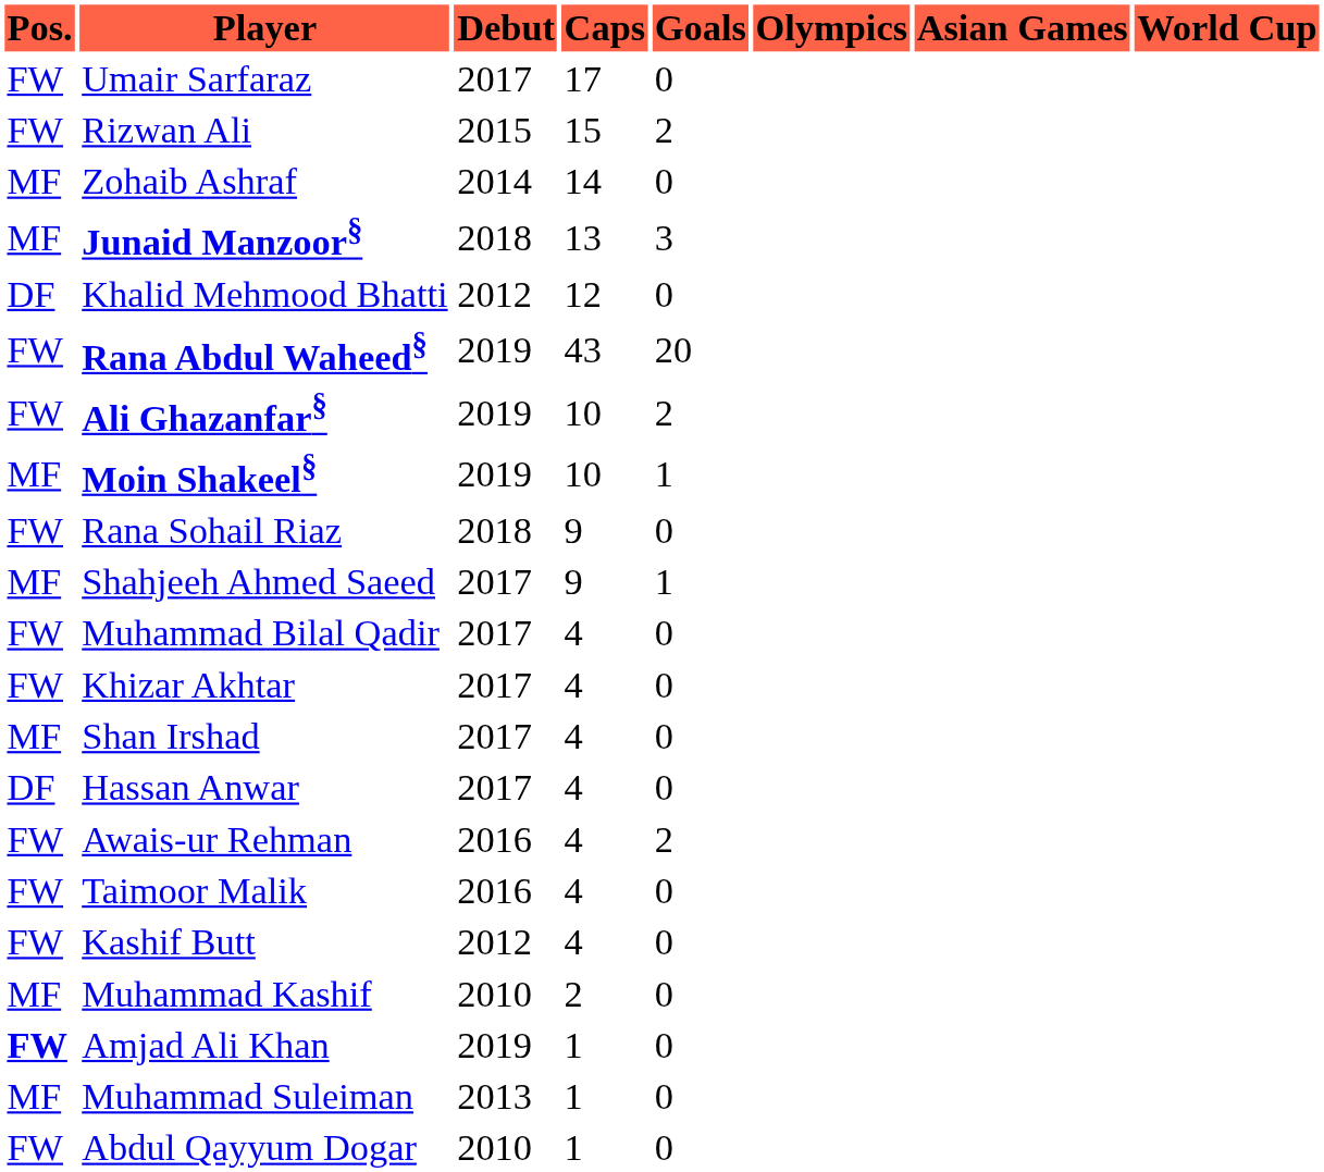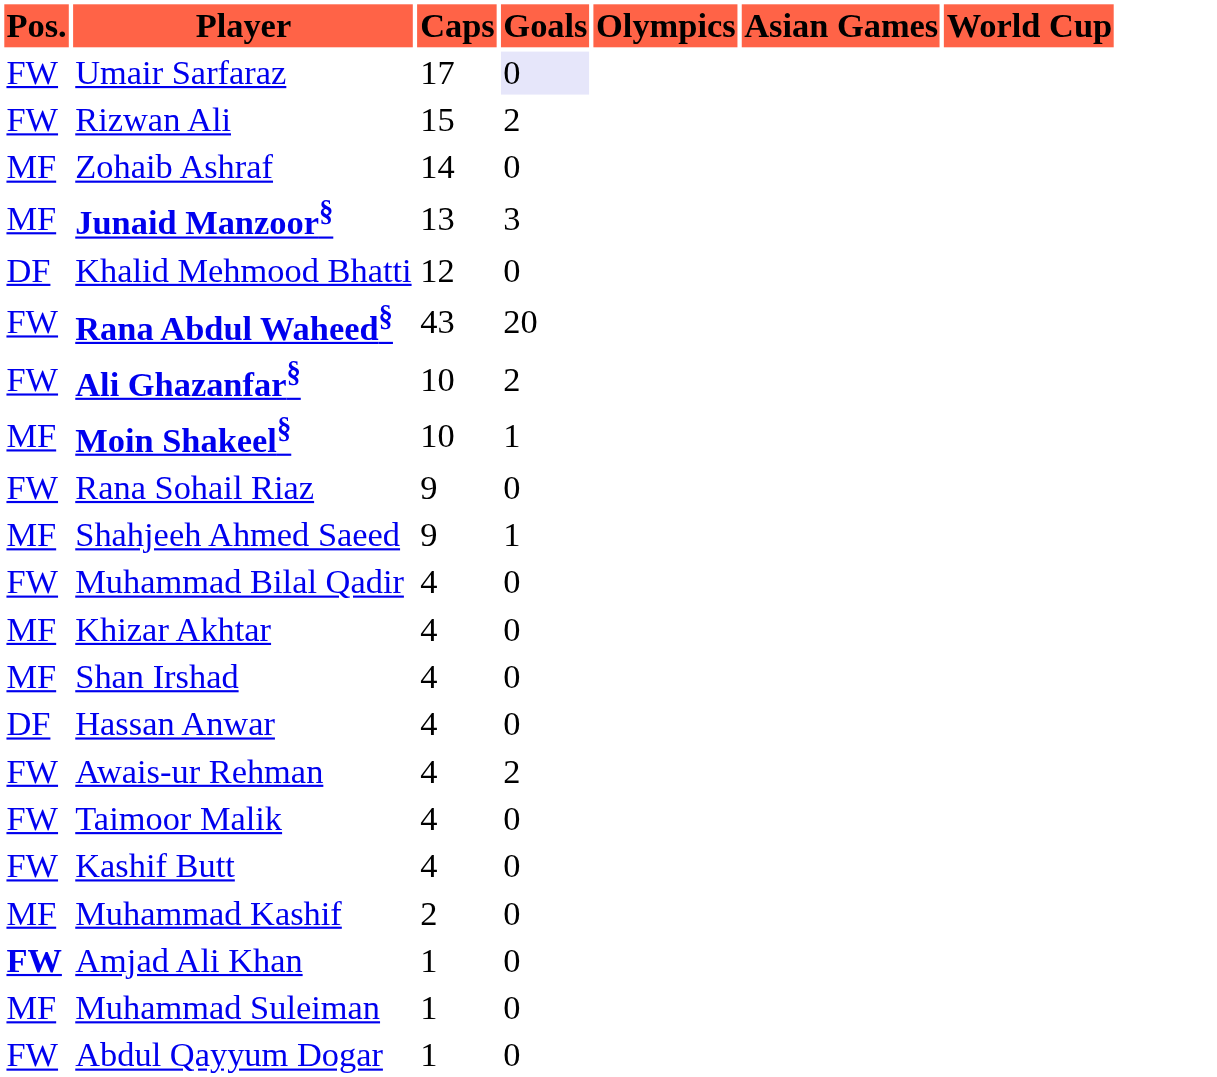- column: Debut | 2017 | 2015 | 2014 | 2018 | 2012 | 2019 | 2019 | 2019 | 2018 | 2017 | 2017 | 2017 | 2017 | 2017 | 2016 | 2016 | 2012 | 2010 | 2019 | 2013 | 2010
Umair Sarfaraz | Goals: no background -> lavender background
Khizar Akhtar | Pos.: FW -> MF
